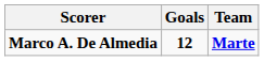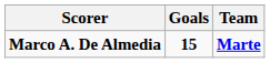Marco A. De Almedia | Goals: 12 -> 15
